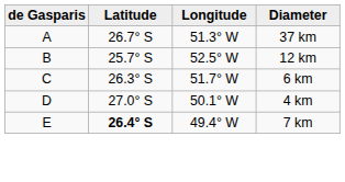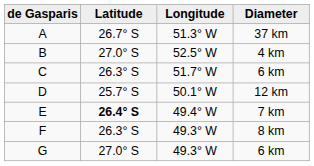B | Latitude: 25.7° S -> 27.0° S
B | Diameter: 12 km -> 4 km
D | Latitude: 27.0° S -> 25.7° S
D | Diameter: 4 km -> 12 km
+ row: F | 26.3° S | 49.3° W | 8 km
+ row: G | 27.0° S | 49.3° W | 6 km
